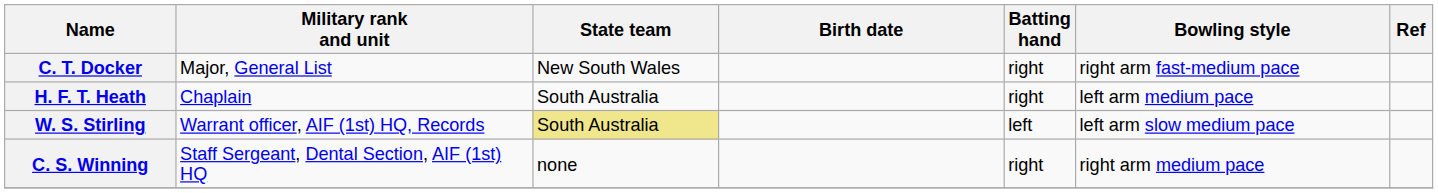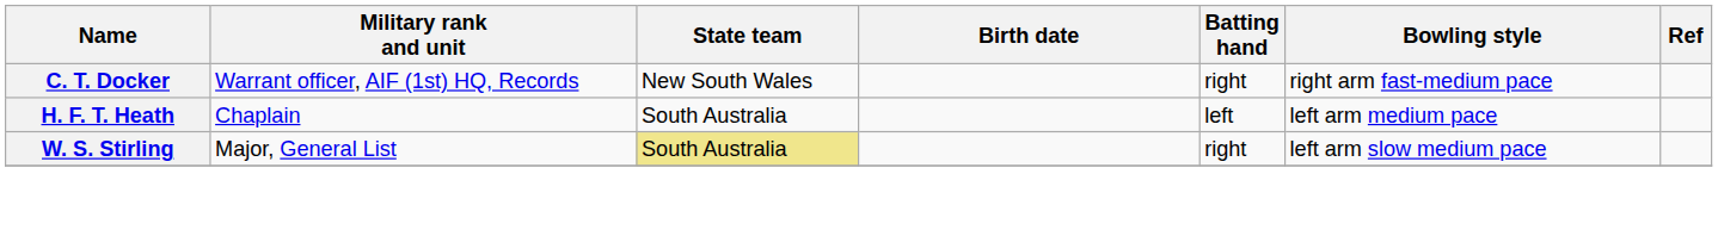C. T. Docker | Military rank and unit: Major, General List -> Warrant officer, AIF (1st) HQ, Records
H. F. T. Heath | Batting hand: right -> left
W. S. Stirling | Military rank and unit: Warrant officer, AIF (1st) HQ, Records -> Major, General List
W. S. Stirling | Batting hand: left -> right
- row: C. S. Winning | Staff Sergeant, Dental Section, AIF (1st) HQ | none | right | right arm medium pace
